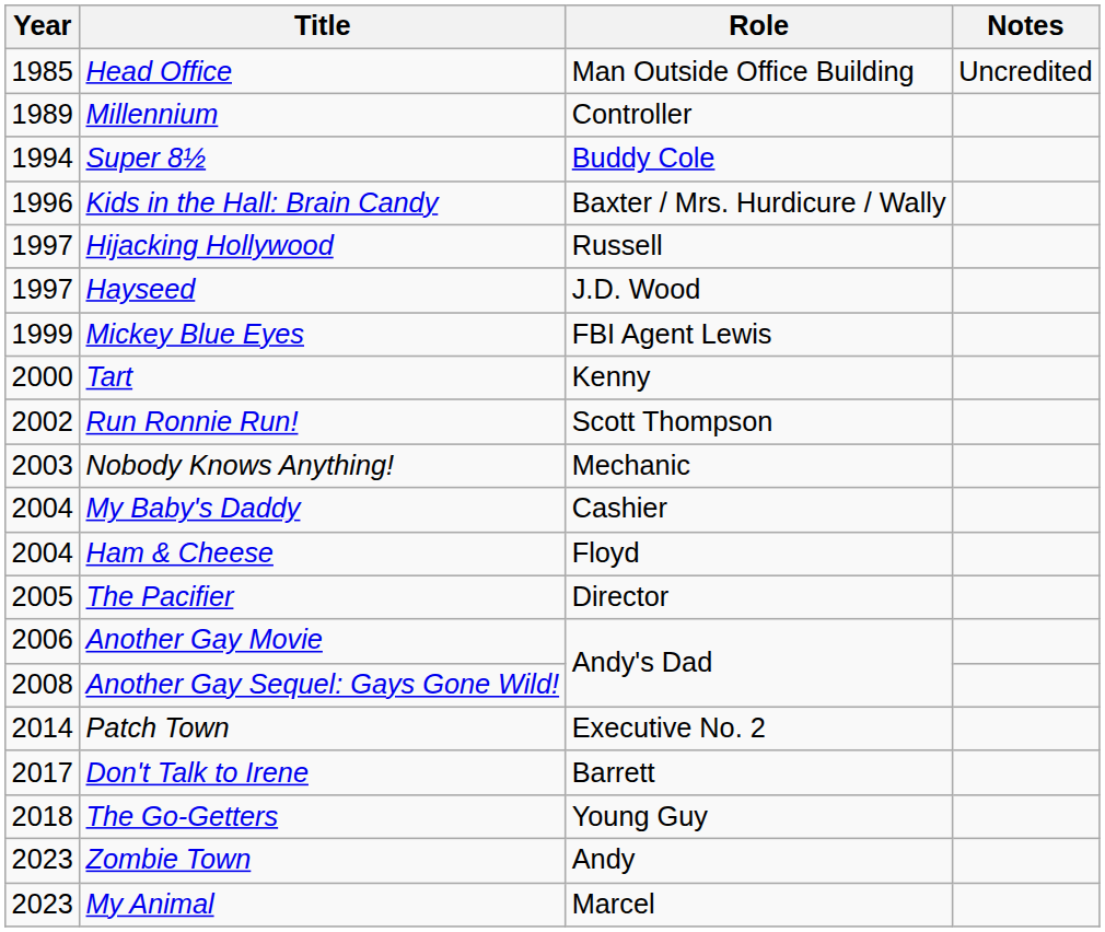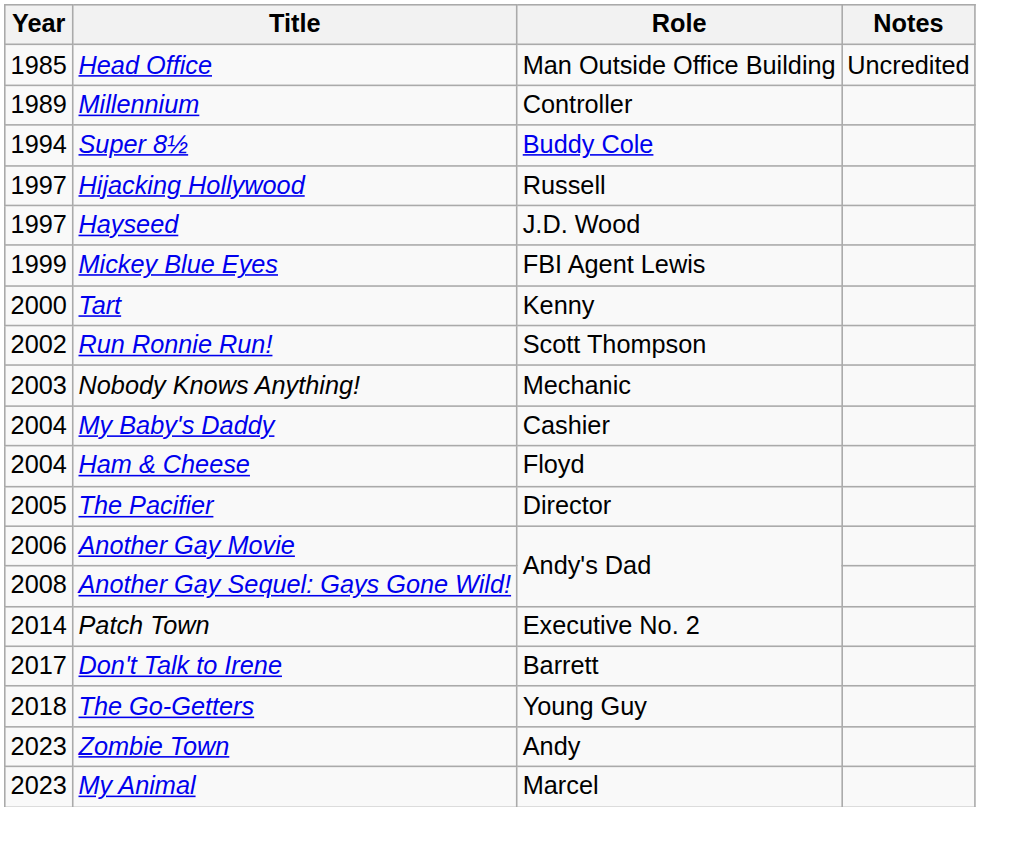- row: 1996 | Kids in the Hall: Brain Candy | Baxter / Mrs. Hurdicure / Wally
